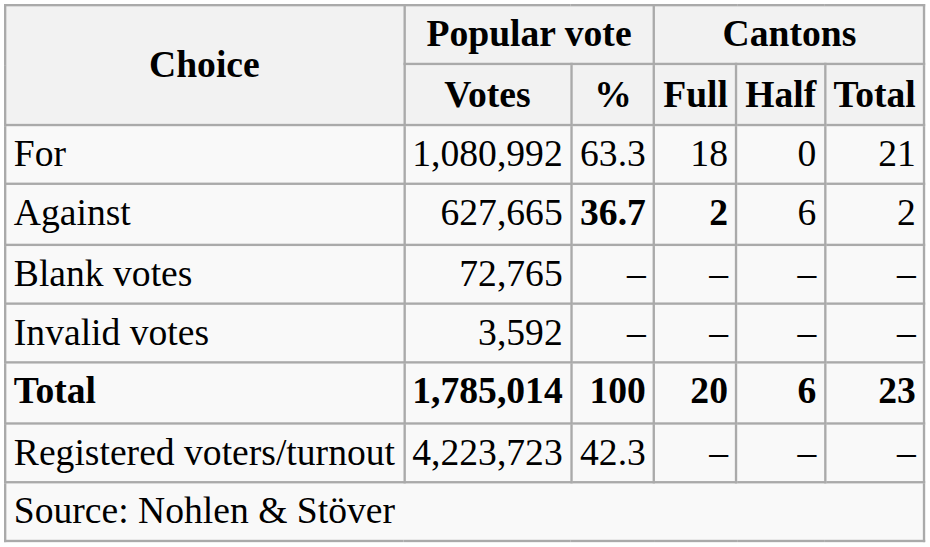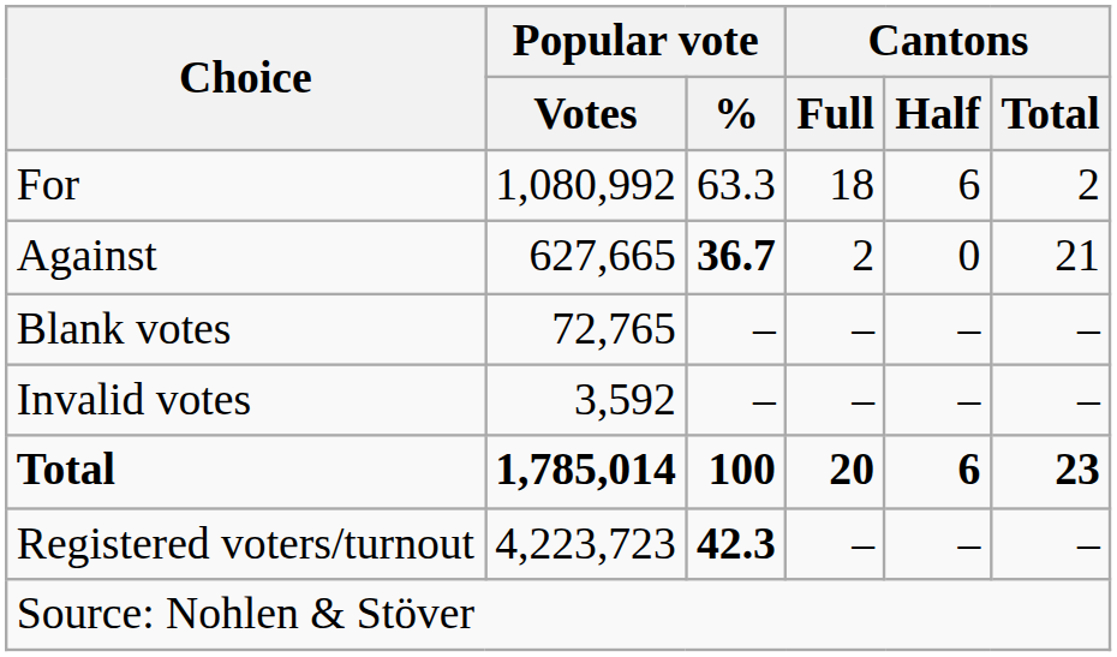For | Cantons / Half: 0 -> 6
For | Cantons / Total: 21 -> 2
Against | Cantons / Full: bold -> normal
Against | Cantons / Half: 6 -> 0
Against | Cantons / Total: 2 -> 21
Registered voters/turnout | Popular vote / %: normal -> bold
